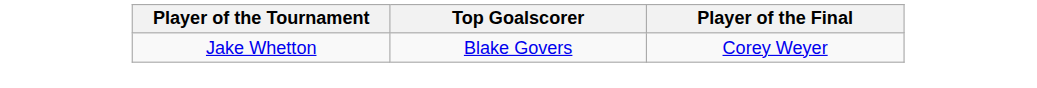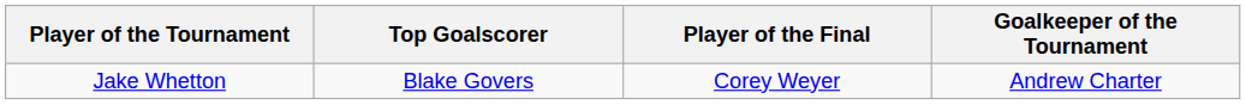+ column: Goalkeeper of the Tournament | Andrew Charter
